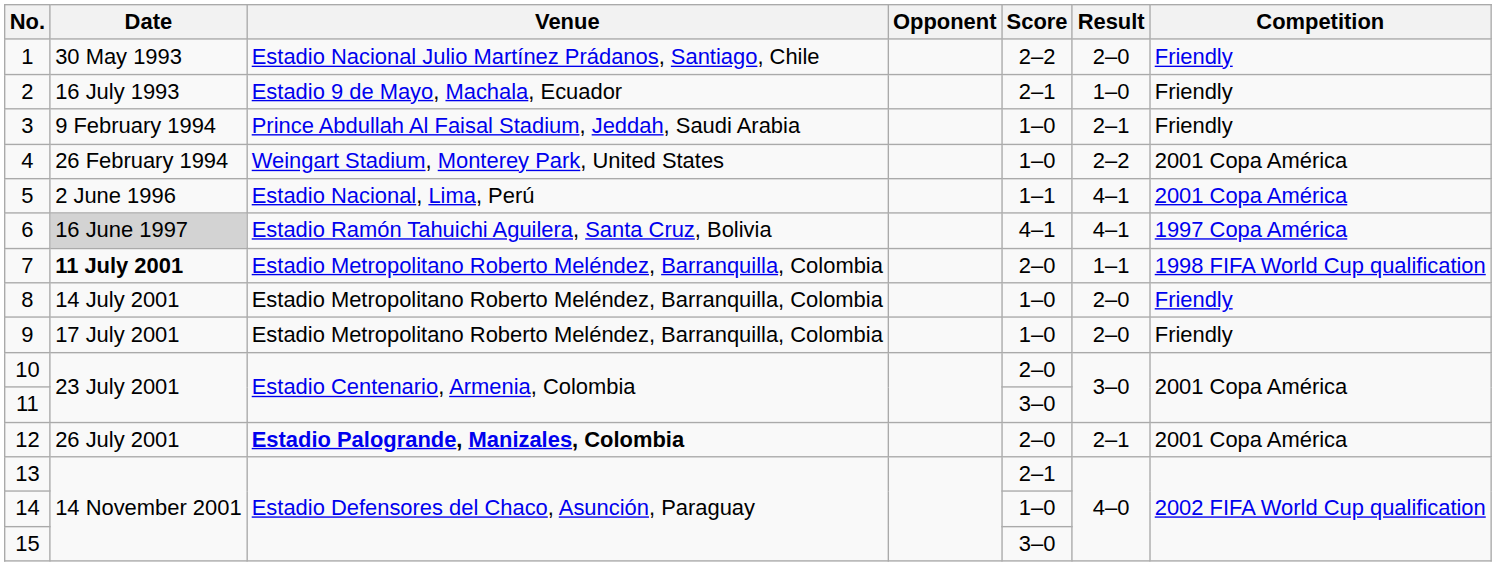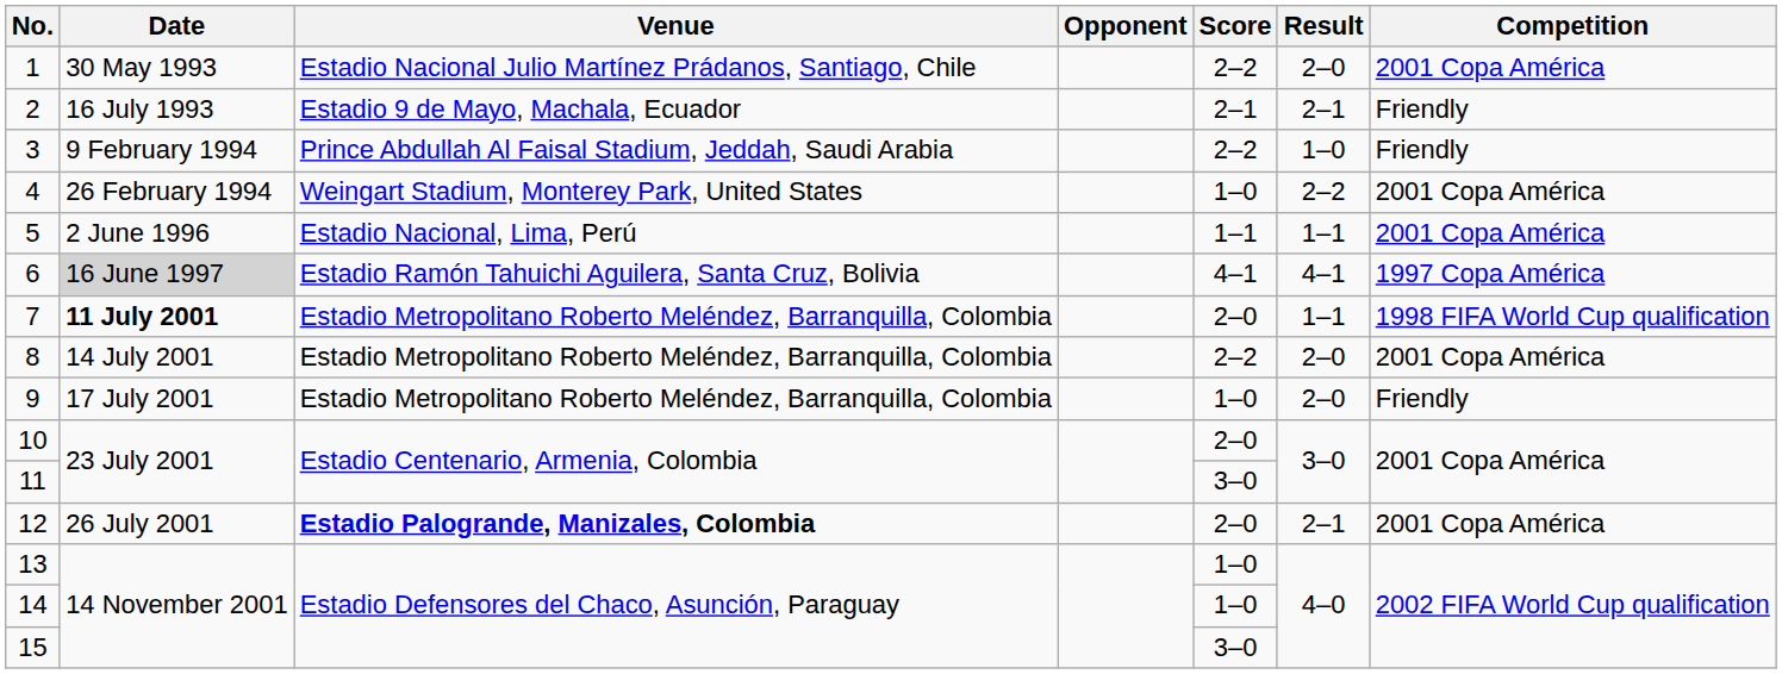1 | Competition: Friendly -> 2001 Copa América
2 | Result: 1–0 -> 2–1
3 | Score: 1–0 -> 2–2
3 | Result: 2–1 -> 1–0
5 | Result: 4–1 -> 1–1
8 | Score: 1–0 -> 2–2
8 | Competition: Friendly -> 2001 Copa América
13 | Score: 2–1 -> 1–0
